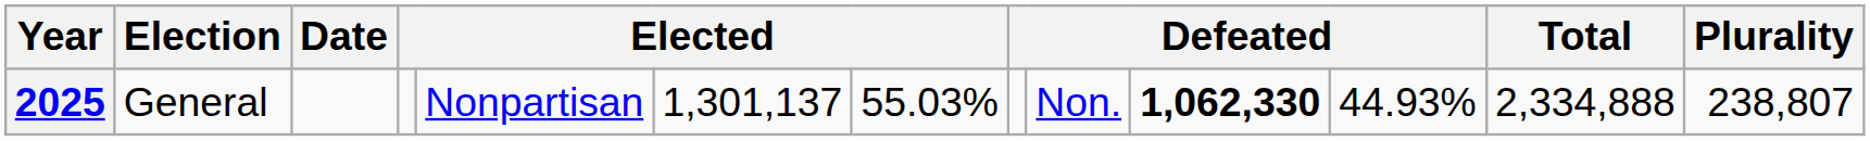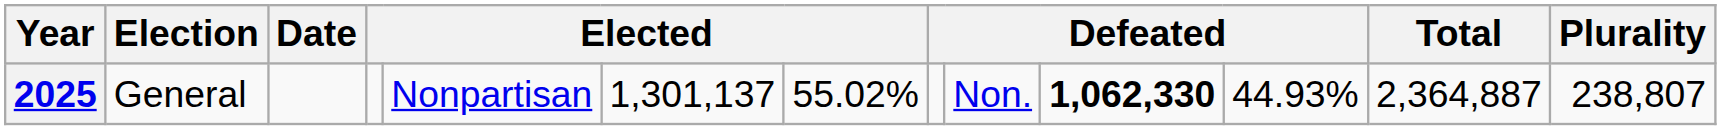2025 | column 7: 55.03% -> 55.02%
2025 | Total: 2,334,888 -> 2,364,887
